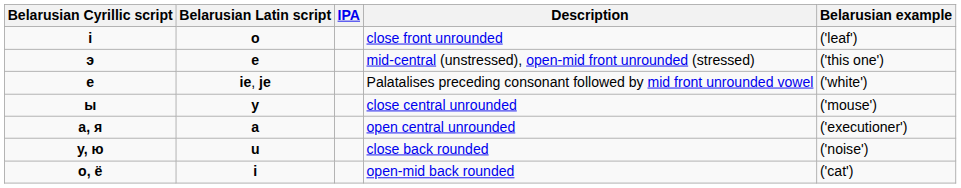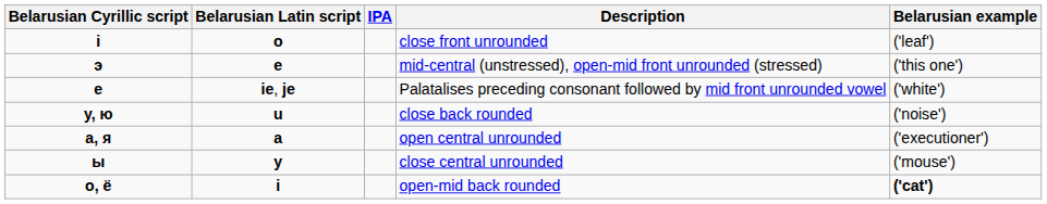rows swapped: close central unrounded <-> close back rounded
open-mid back rounded | Belarusian example: normal -> bold
